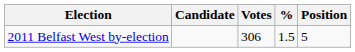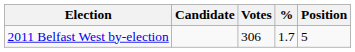2011 Belfast West by-election | %: 1.5 -> 1.7
